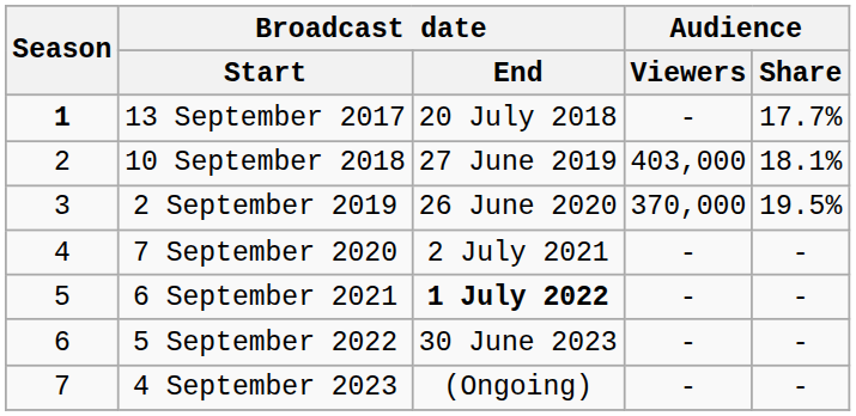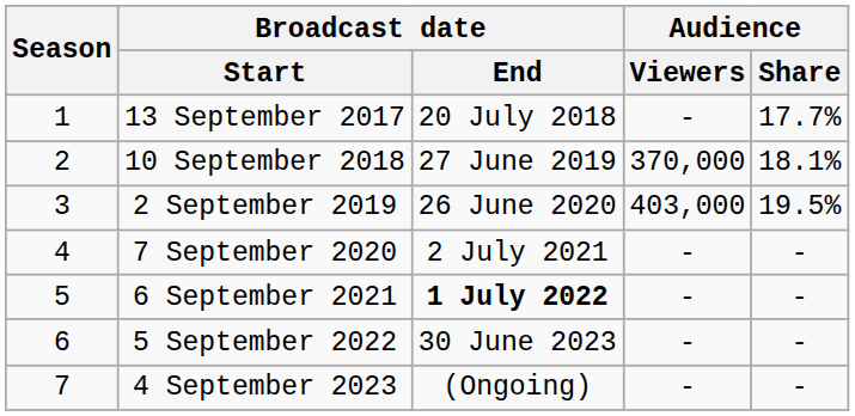13 September 2017 | Season: bold -> normal
10 September 2018 | Audience / Viewers: 403,000 -> 370,000
2 September 2019 | Audience / Viewers: 370,000 -> 403,000
